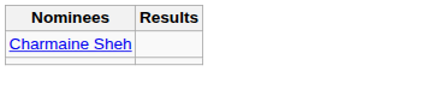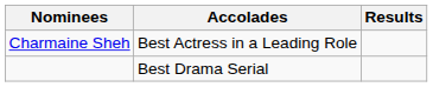+ column: Accolades | Best Actress in a Leading Role | Best Drama Serial
